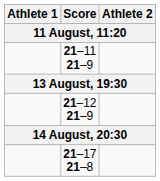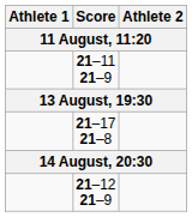rows swapped: 21–17 21–8 <-> 21–12 21–9
